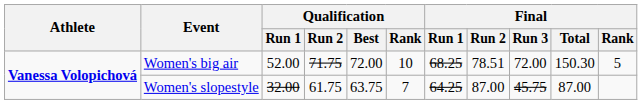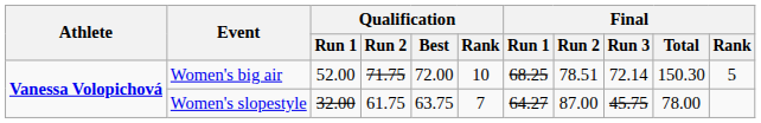Women's big air | Final / Run 3: 72.00 -> 72.14
Women's slopestyle | Final / Run 1: 64.25 -> 64.27
Women's slopestyle | Final / Total: 87.00 -> 78.00
